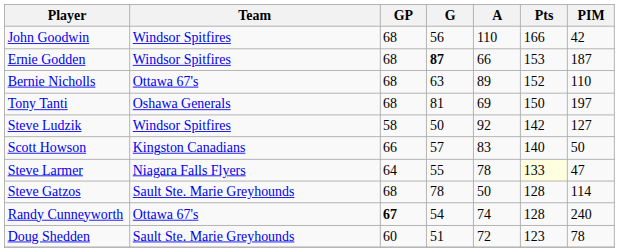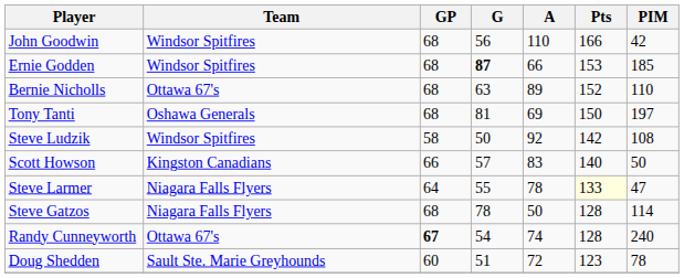Ernie Godden | PIM: 187 -> 185
Steve Ludzik | PIM: 127 -> 108
Steve Gatzos | Team: Sault Ste. Marie Greyhounds -> Niagara Falls Flyers
